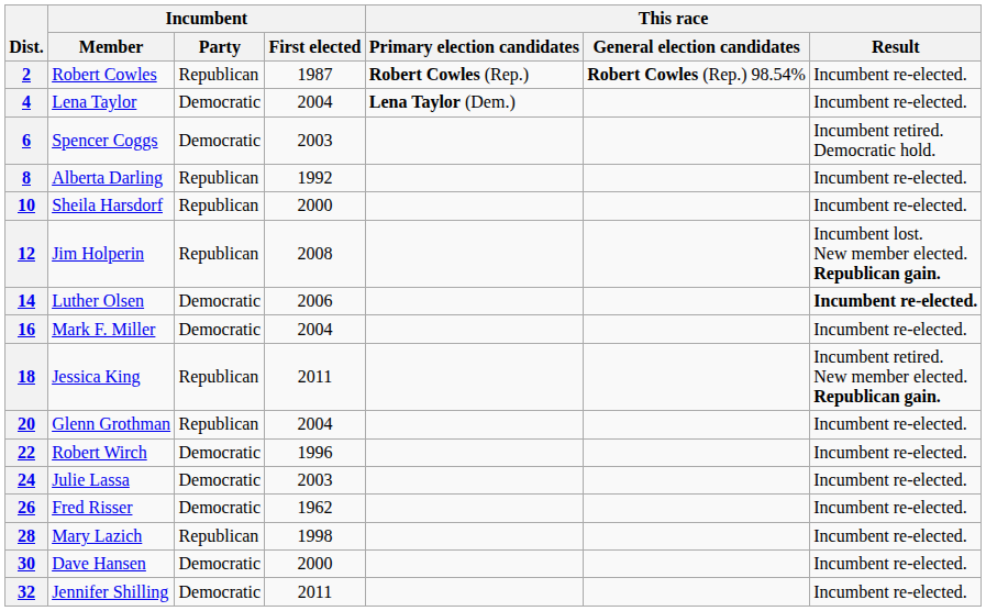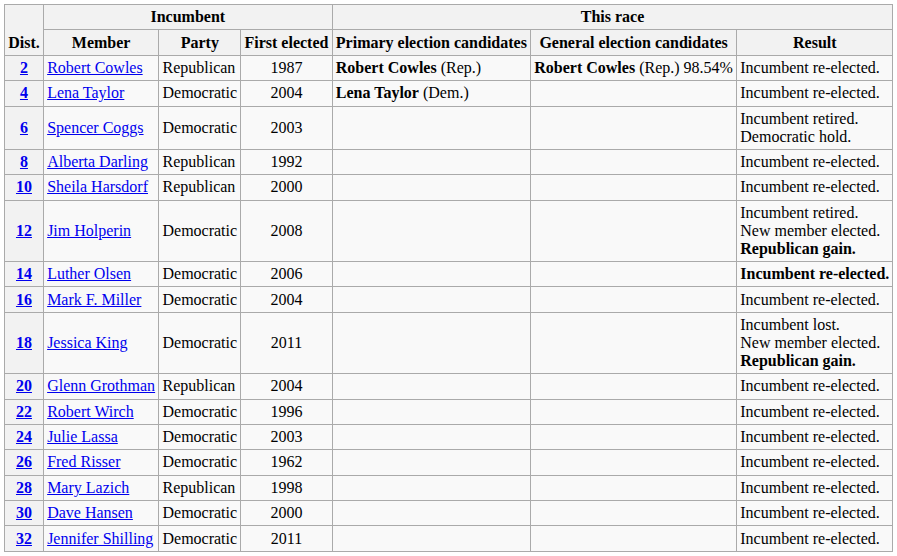12 | Incumbent / Party: Republican -> Democratic
12 | This race / Result: Incumbent lost. New member elected. Republican gain. -> Incumbent retired. New member elected. Republican gain.
18 | Incumbent / Party: Republican -> Democratic
18 | This race / Result: Incumbent retired. New member elected. Republican gain. -> Incumbent lost. New member elected. Republican gain.
